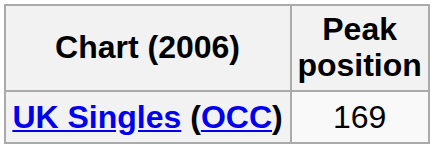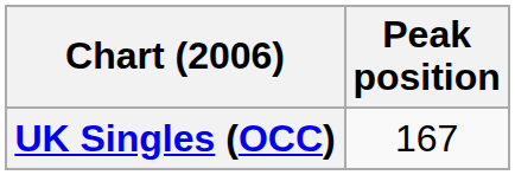UK Singles (OCC) | Peak position: 169 -> 167
